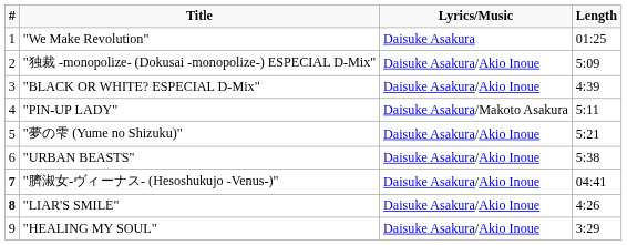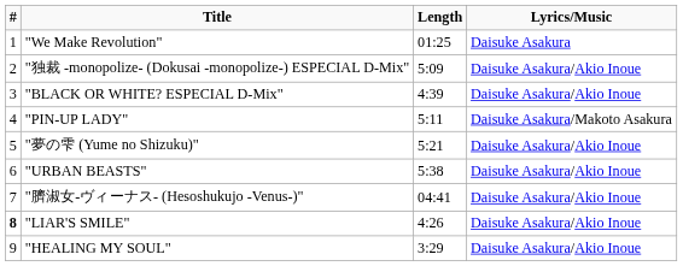columns swapped: Length <-> Lyrics/Music
"臍淑女-ヴィーナス- (Hesoshukujo -Venus-)" | #: bold -> normal
